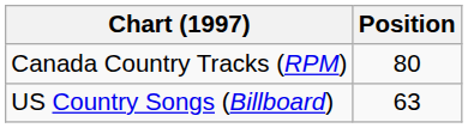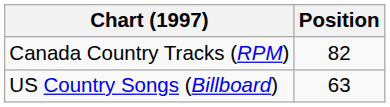Canada Country Tracks (RPM) | Position: 80 -> 82
